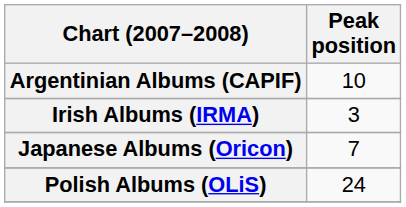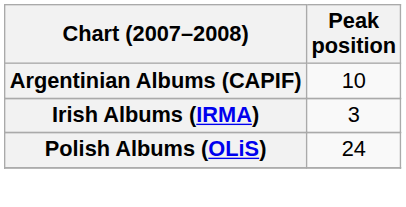- row: Japanese Albums (Oricon) | 7
